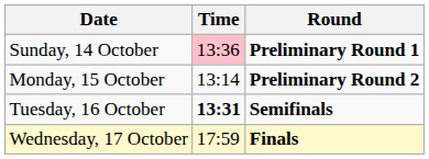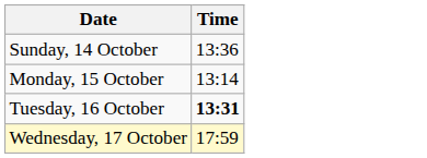- column: Round | Preliminary Round 1 | Preliminary Round 2 | Semifinals | Finals
Sunday, 14 October | Time: pink background -> no background
